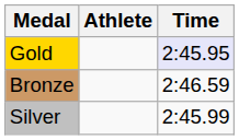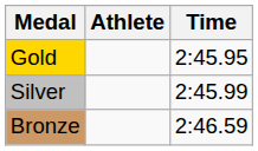Gold | Time: lavender background -> no background
rows swapped: Silver <-> Bronze
